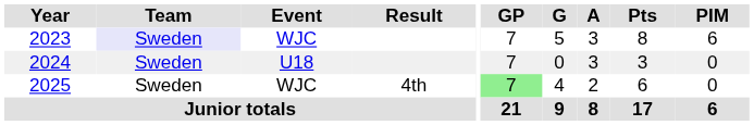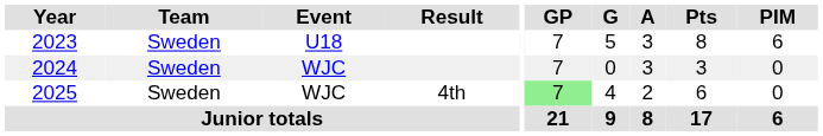2023 | Team: lavender background -> no background
2023 | Event: WJC -> U18
2024 | Event: U18 -> WJC
